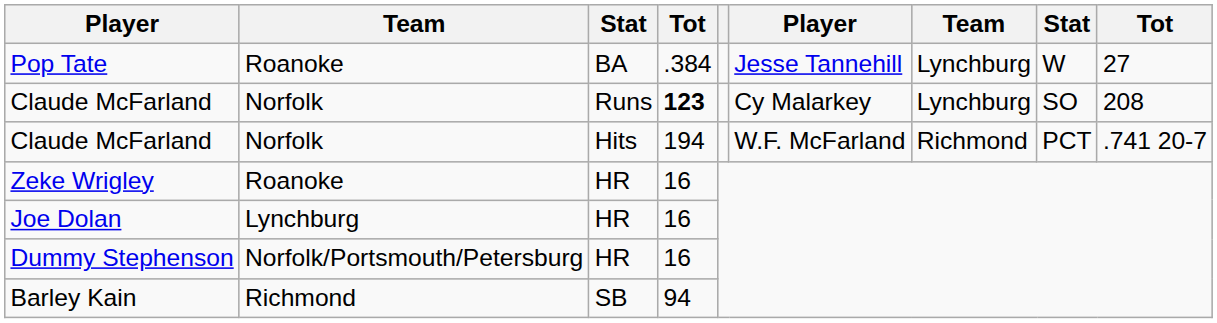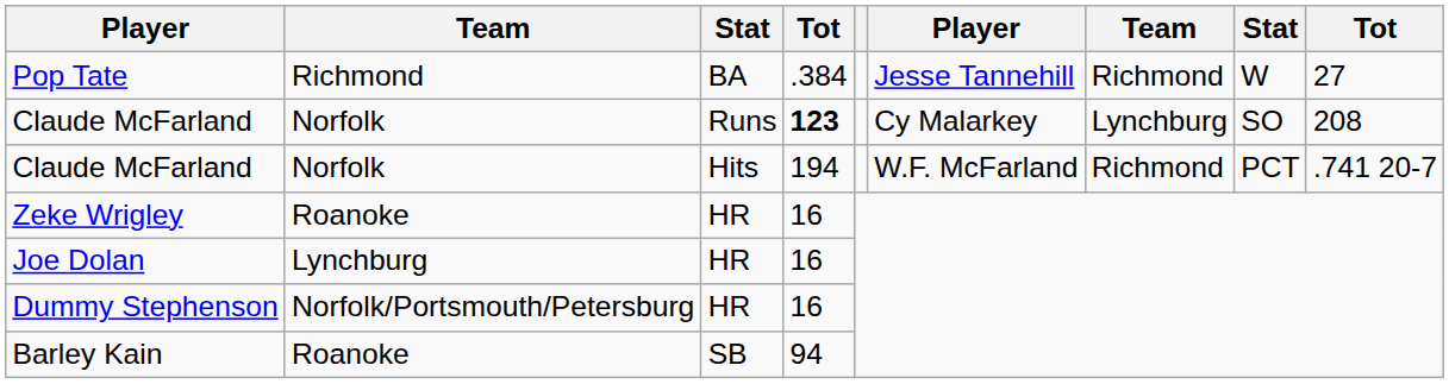Pop Tate | column 2: Roanoke -> Richmond
Pop Tate | column 7: Lynchburg -> Richmond
Barley Kain | column 2: Richmond -> Roanoke
